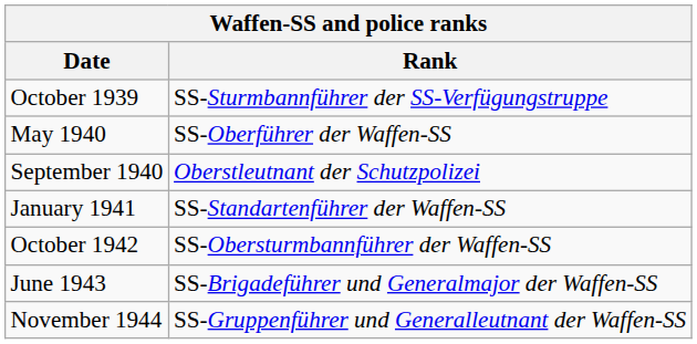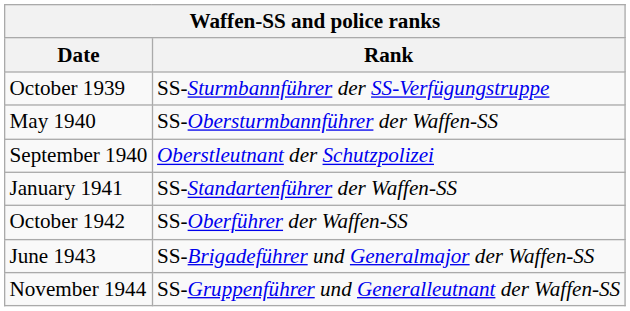May 1940 | Rank: SS-Oberführer der Waffen-SS -> SS-Obersturmbannführer der Waffen-SS
October 1942 | Rank: SS-Obersturmbannführer der Waffen-SS -> SS-Oberführer der Waffen-SS
